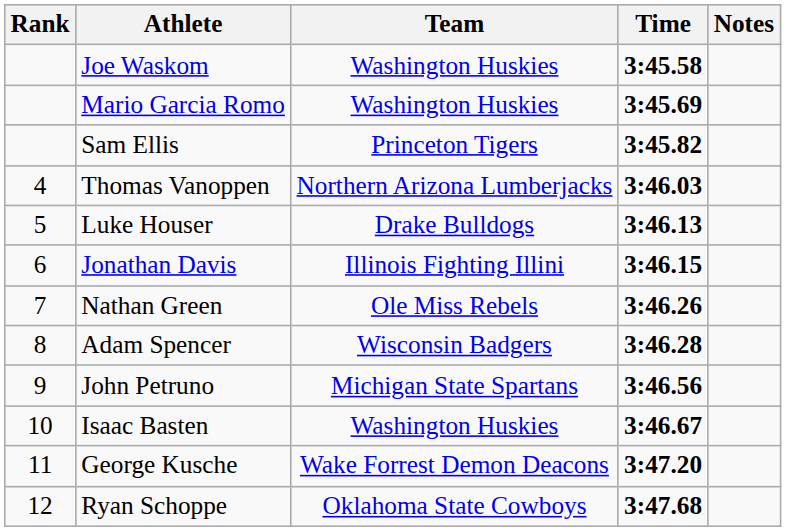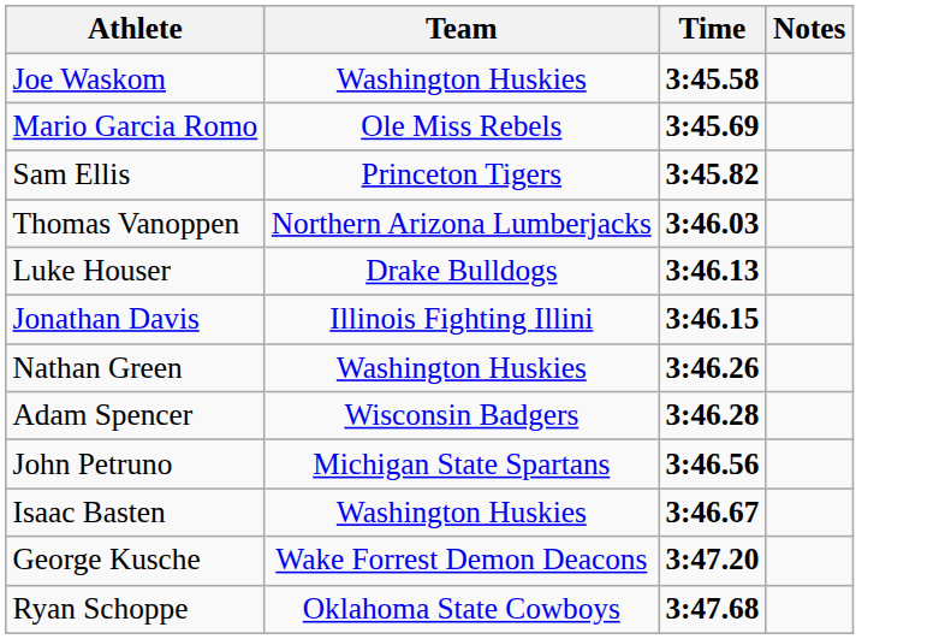- column: Rank | 4 | 5 | 6 | 7 | 8 | 9 | 10 | 11 | 12
Mario Garcia Romo | Team: Washington Huskies -> Ole Miss Rebels
Nathan Green | Team: Ole Miss Rebels -> Washington Huskies
